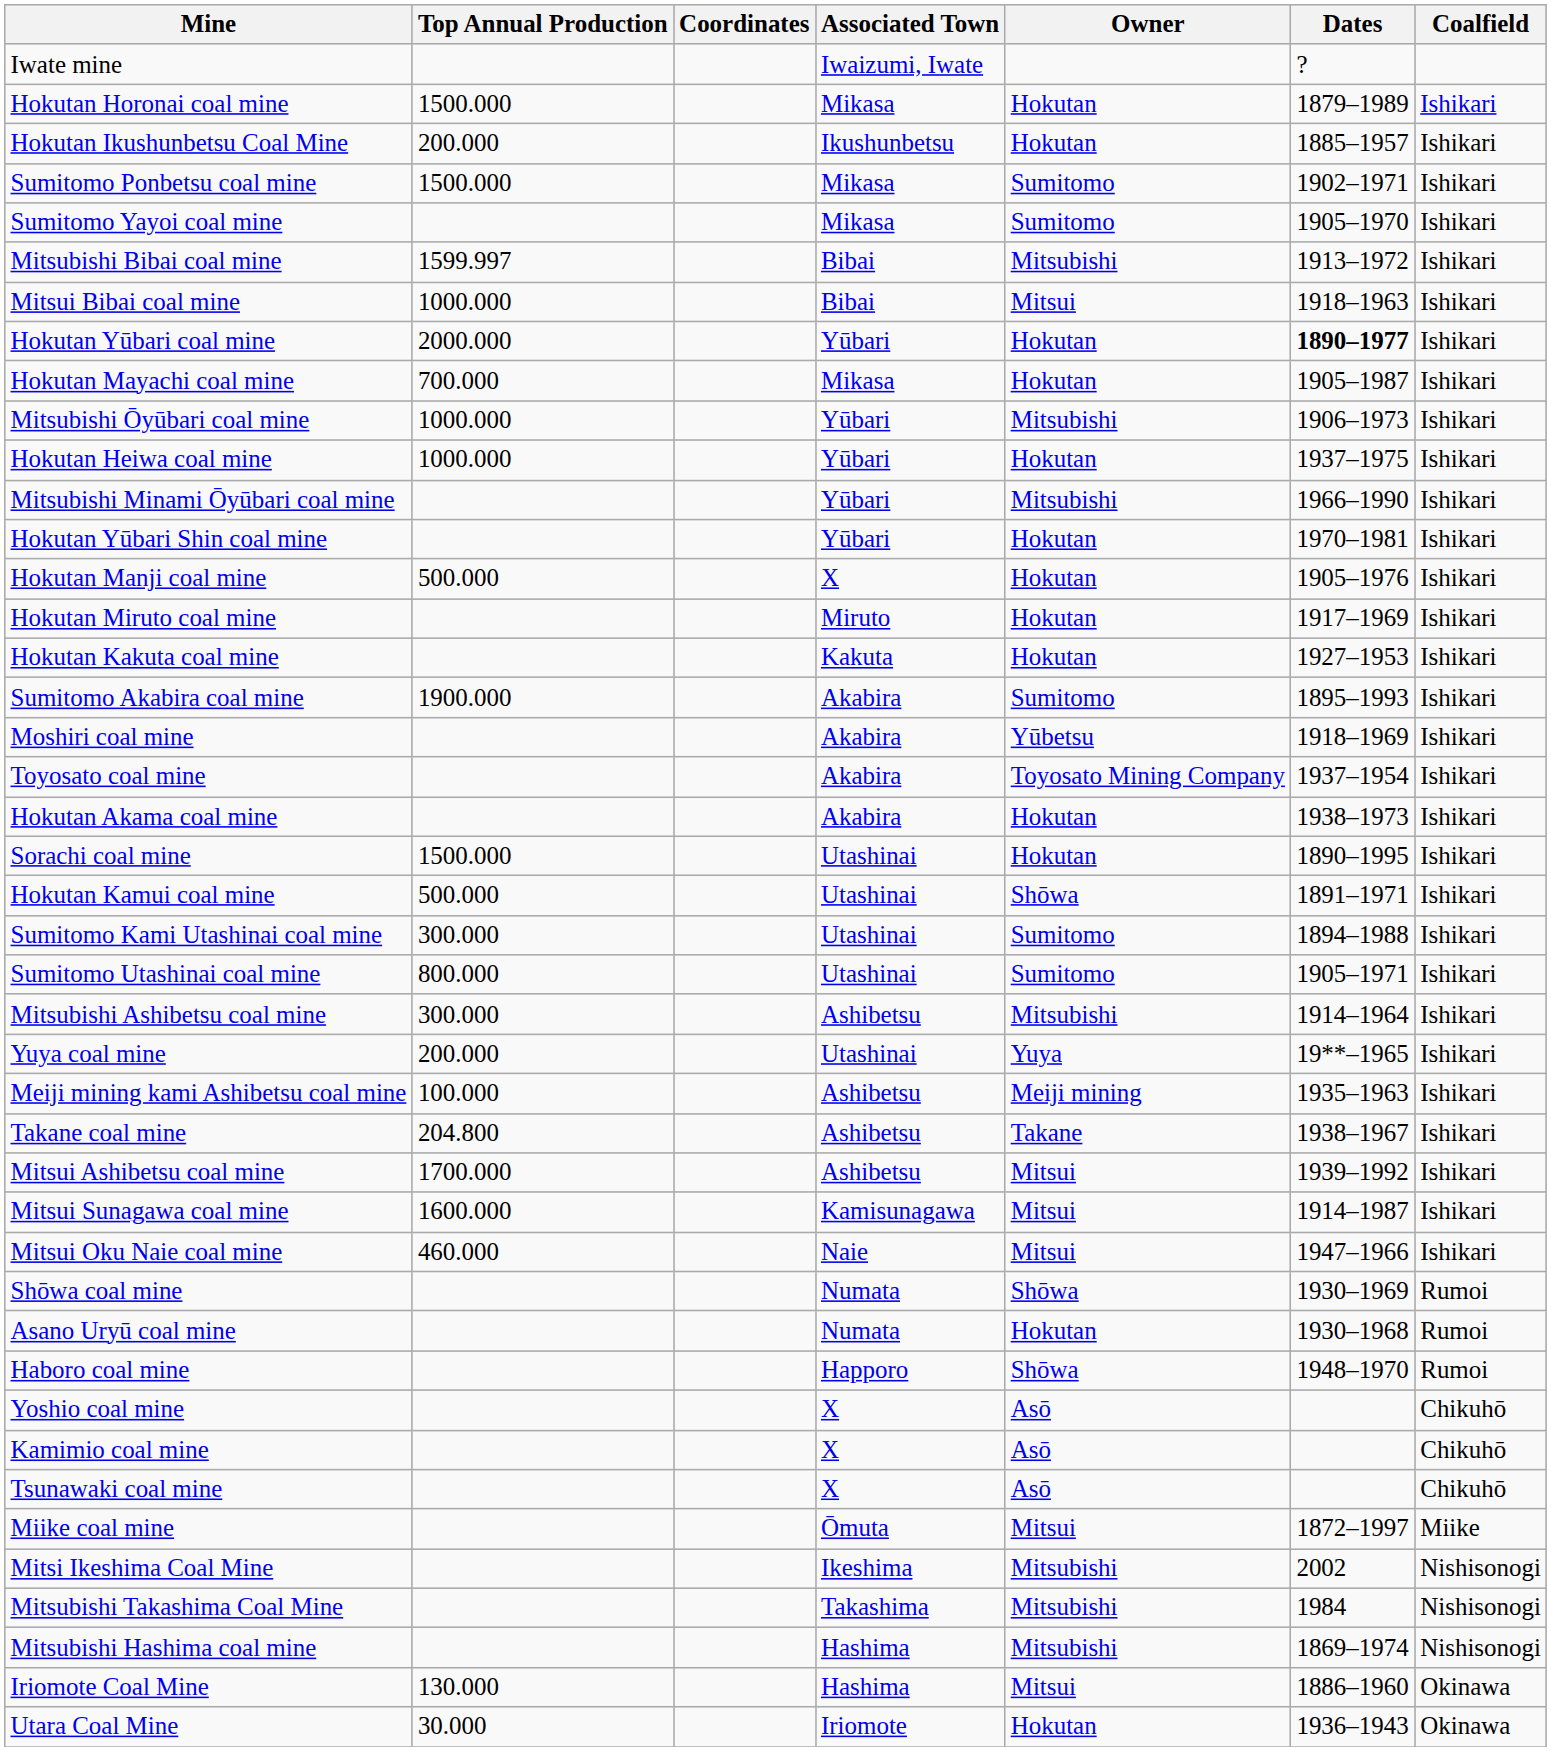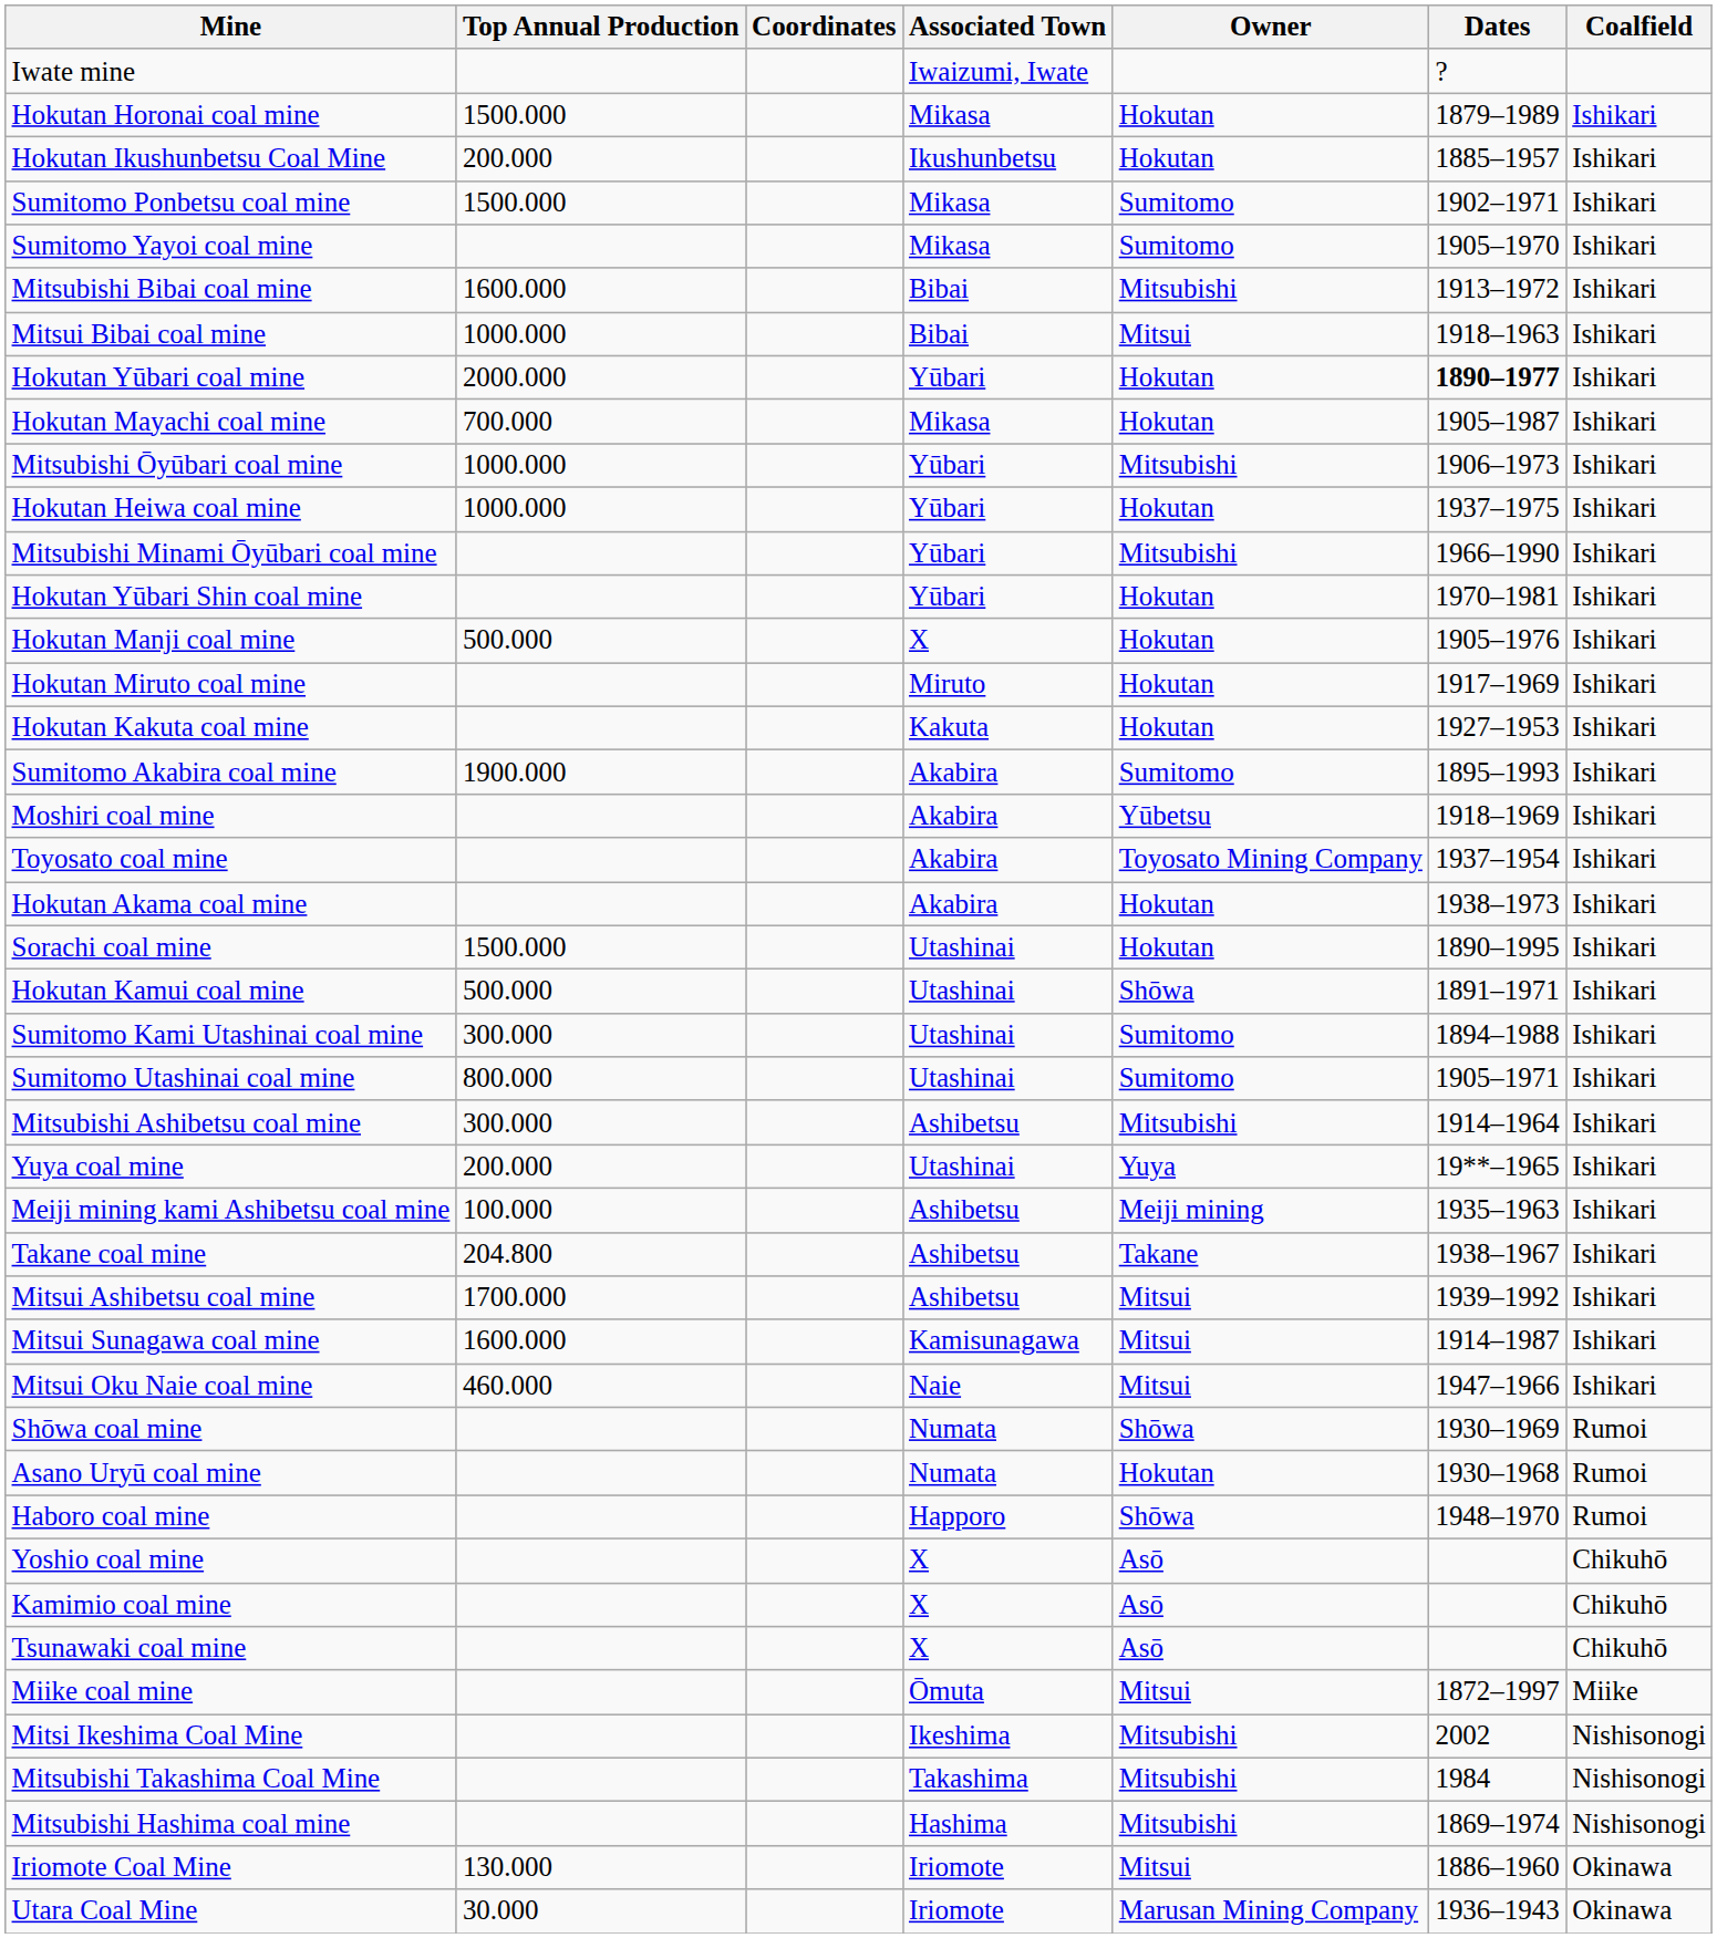Mitsubishi Bibai coal mine | Top Annual Production: 1599.997 -> 1600.000
Iriomote Coal Mine | Associated Town: Hashima -> Iriomote
Utara Coal Mine | Owner: Hokutan -> Marusan Mining Company
